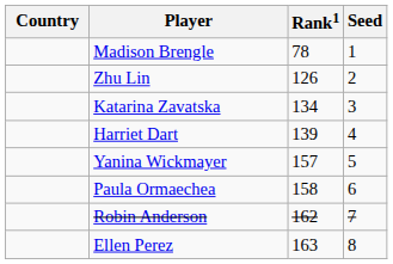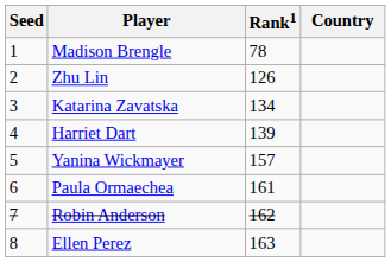columns swapped: Country <-> Seed
Paula Ormaechea | Rank1: 158 -> 161
